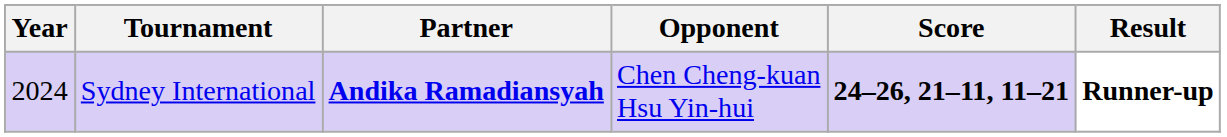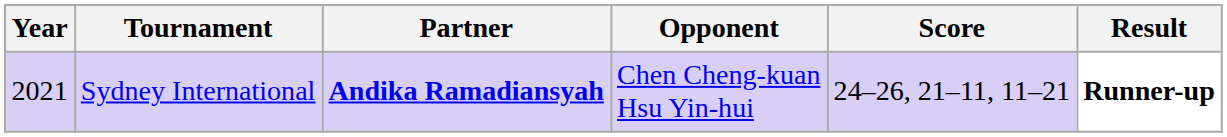Sydney International | Year: 2024 -> 2021
Sydney International | Score: bold -> normal
